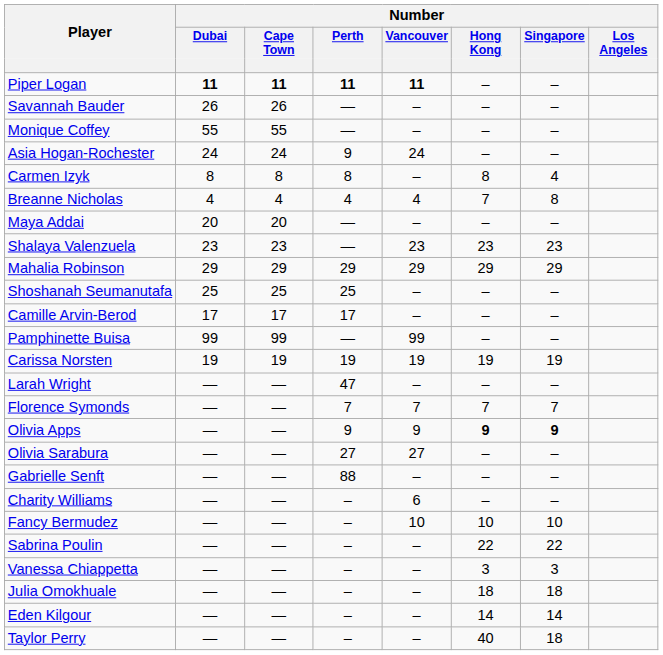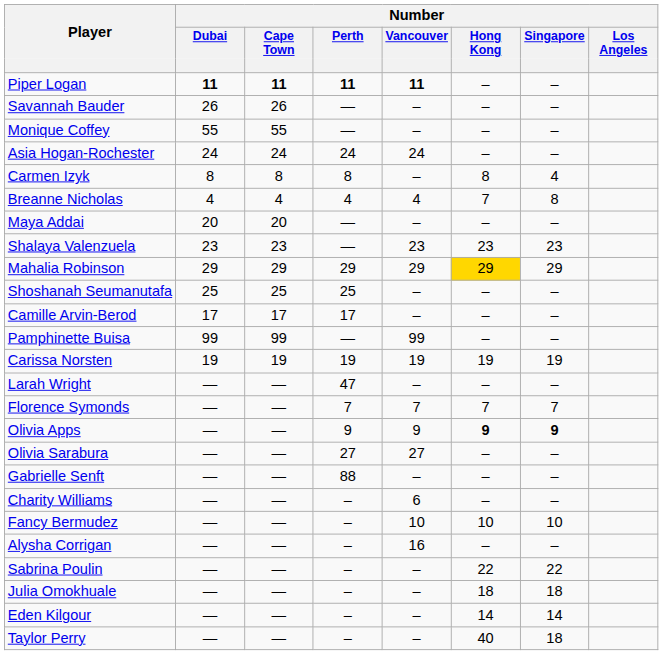Asia Hogan-Rochester | Number / Perth: 9 -> 24
Mahalia Robinson | Number / Hong Kong: no background -> gold background
+ row: Alysha Corrigan | — | — | – | 16 | – | –
- row: Vanessa Chiappetta | — | — | – | – | 3 | 3
